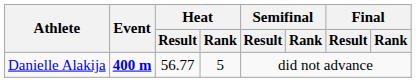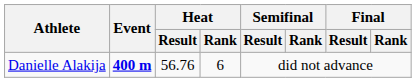Danielle Alakija | Heat / Result: 56.77 -> 56.76
Danielle Alakija | Heat / Rank: 5 -> 6
